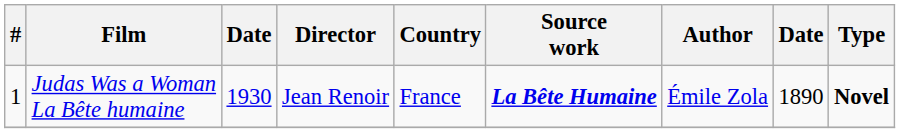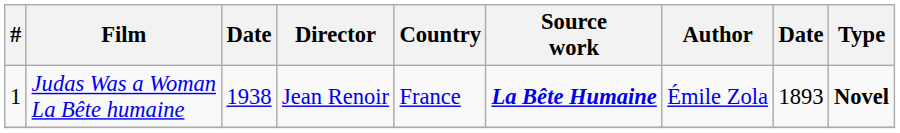Judas Was a Woman La Bête humaine | column 3: 1930 -> 1938
Judas Was a Woman La Bête humaine | column 8: 1890 -> 1893
